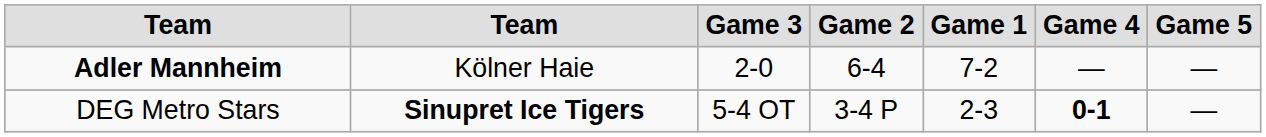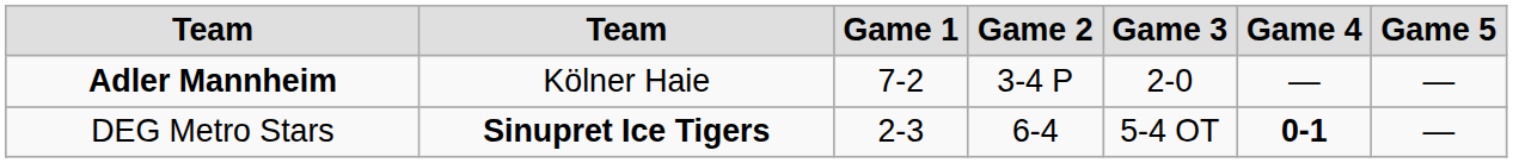columns swapped: Game 1 <-> Game 3
Adler Mannheim | Game 2: 6-4 -> 3-4 P
DEG Metro Stars | Game 2: 3-4 P -> 6-4
